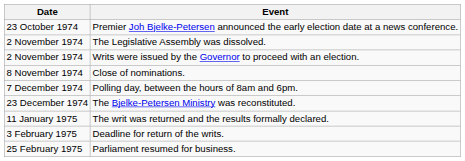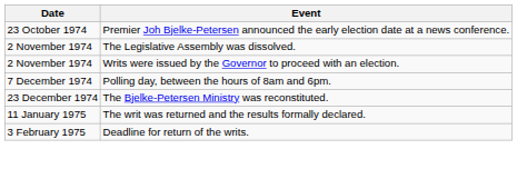- row: 8 November 1974 | Close of nominations.
- row: 25 February 1975 | Parliament resumed for business.
